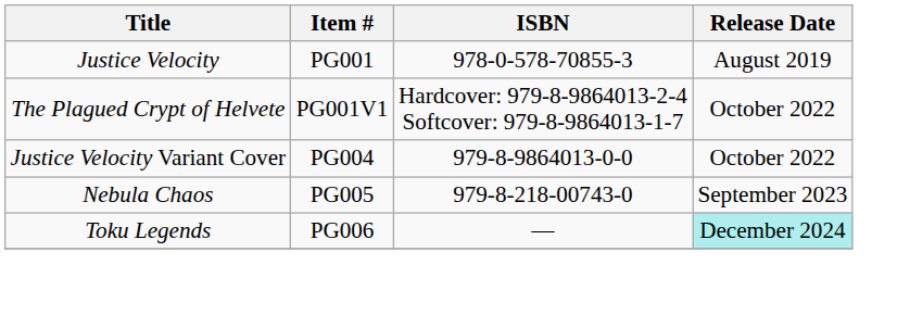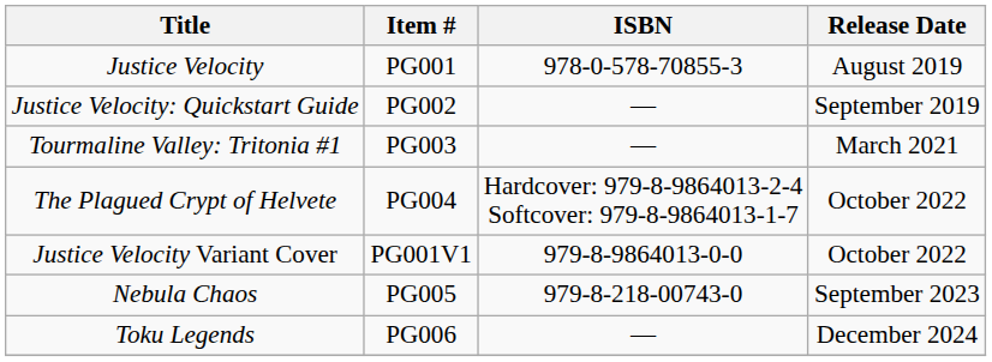+ row: Justice Velocity: Quickstart Guide | PG002 | ― | September 2019
+ row: Tourmaline Valley: Tritonia #1 | PG003 | ― | March 2021
The Plagued Crypt of Helvete | Item #: PG001V1 -> PG004
Justice Velocity Variant Cover | Item #: PG004 -> PG001V1
Toku Legends | Release Date: paleturquoise background -> no background
